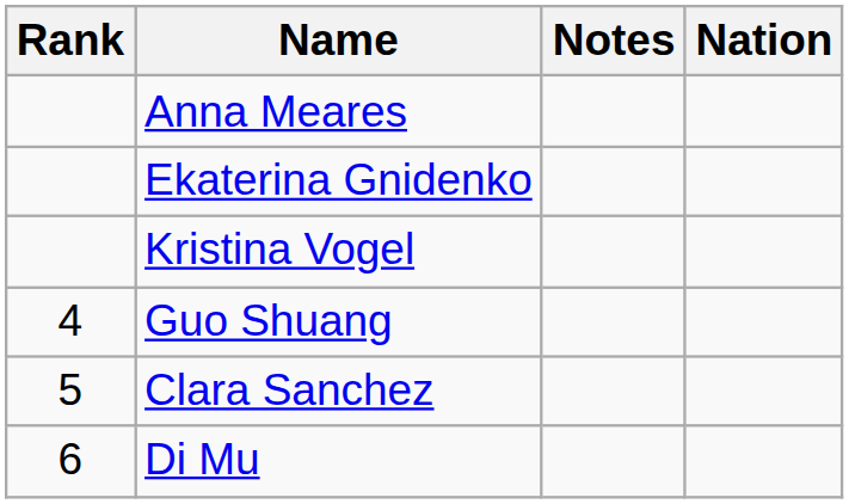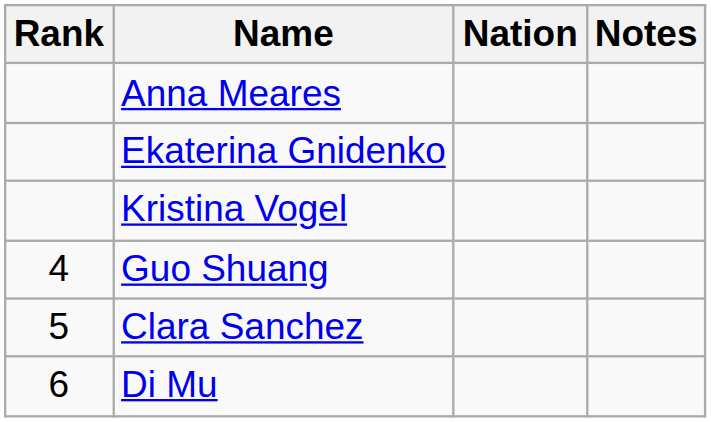columns swapped: Nation <-> Notes
